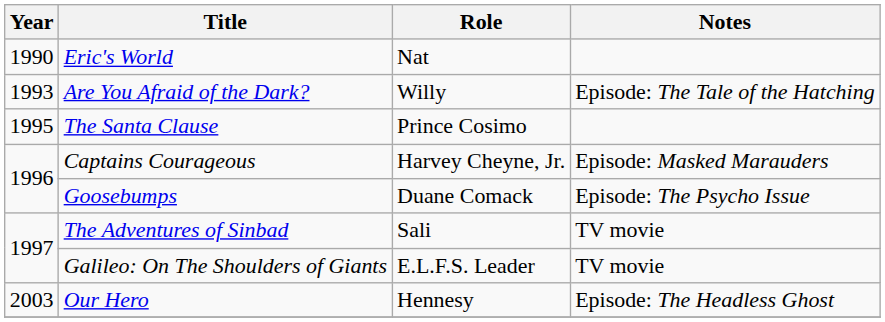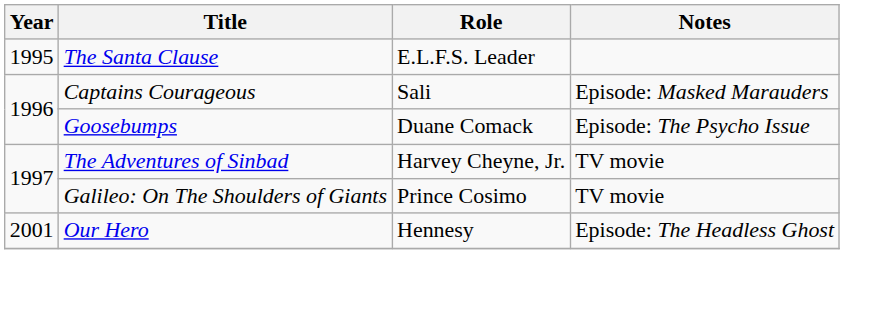- row: 1990 | Eric's World | Nat
- row: 1993 | Are You Afraid of the Dark? | Willy | Episode: The Tale of the Hatching
The Santa Clause | Role: Prince Cosimo -> E.L.F.S. Leader
Captains Courageous | Role: Harvey Cheyne, Jr. -> Sali
The Adventures of Sinbad | Role: Sali -> Harvey Cheyne, Jr.
Galileo: On The Shoulders of Giants | Role: E.L.F.S. Leader -> Prince Cosimo
Our Hero | Year: 2003 -> 2001
